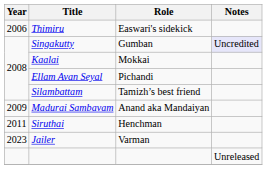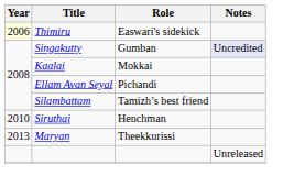Thimiru | Year: no background -> lightyellow background
- row: 2009 | Madurai Sambavam | Anand aka Mandaiyan
Siruthai | Year: 2011 -> 2010
+ row: 2013 | Maryan | Theekkurissi
- row: 2023 | Jailer | Varman
